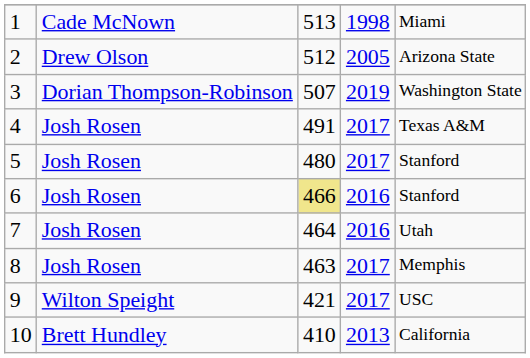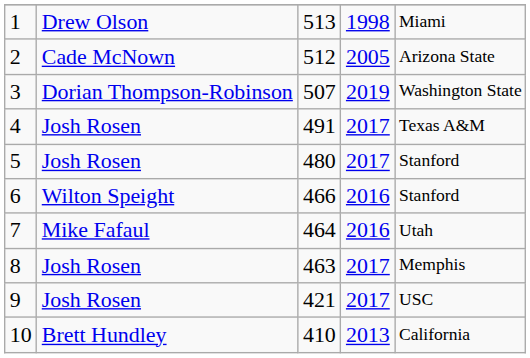1 | column 2: Cade McNown -> Drew Olson
2 | column 2: Drew Olson -> Cade McNown
6 | column 2: Josh Rosen -> Wilton Speight
6 | column 3: khaki background -> no background
7 | column 2: Josh Rosen -> Mike Fafaul
9 | column 2: Wilton Speight -> Josh Rosen
